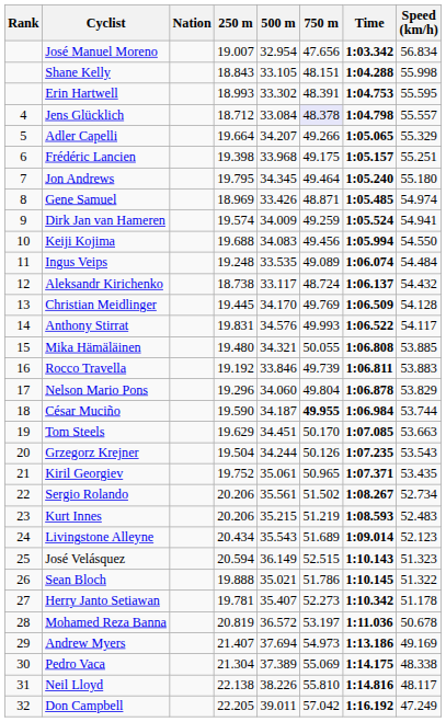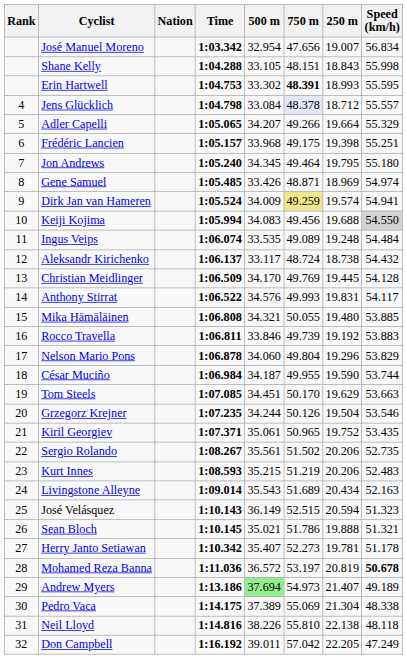columns swapped: 250 m <-> Time
Erin Hartwell | 750 m: normal -> bold
Dirk Jan van Hameren | 750 m: no background -> khaki background
Keiji Kojima | Speed (km/h): no background -> lightgrey background
César Muciño | 750 m: bold -> normal
Grzegorz Krejner | Speed (km/h): 53.543 -> 53.546
Sergio Rolando | Speed (km/h): 52.734 -> 52.735
Livingstone Alleyne | Speed (km/h): 52.123 -> 52.163
Sean Bloch | Speed (km/h): 51.322 -> 51.321
Mohamed Reza Banna | Speed (km/h): normal -> bold
Andrew Myers | 500 m: no background -> lightgreen background
Andrew Myers | Speed (km/h): 49.169 -> 49.189
Neil Lloyd | Speed (km/h): 48.117 -> 48.118
